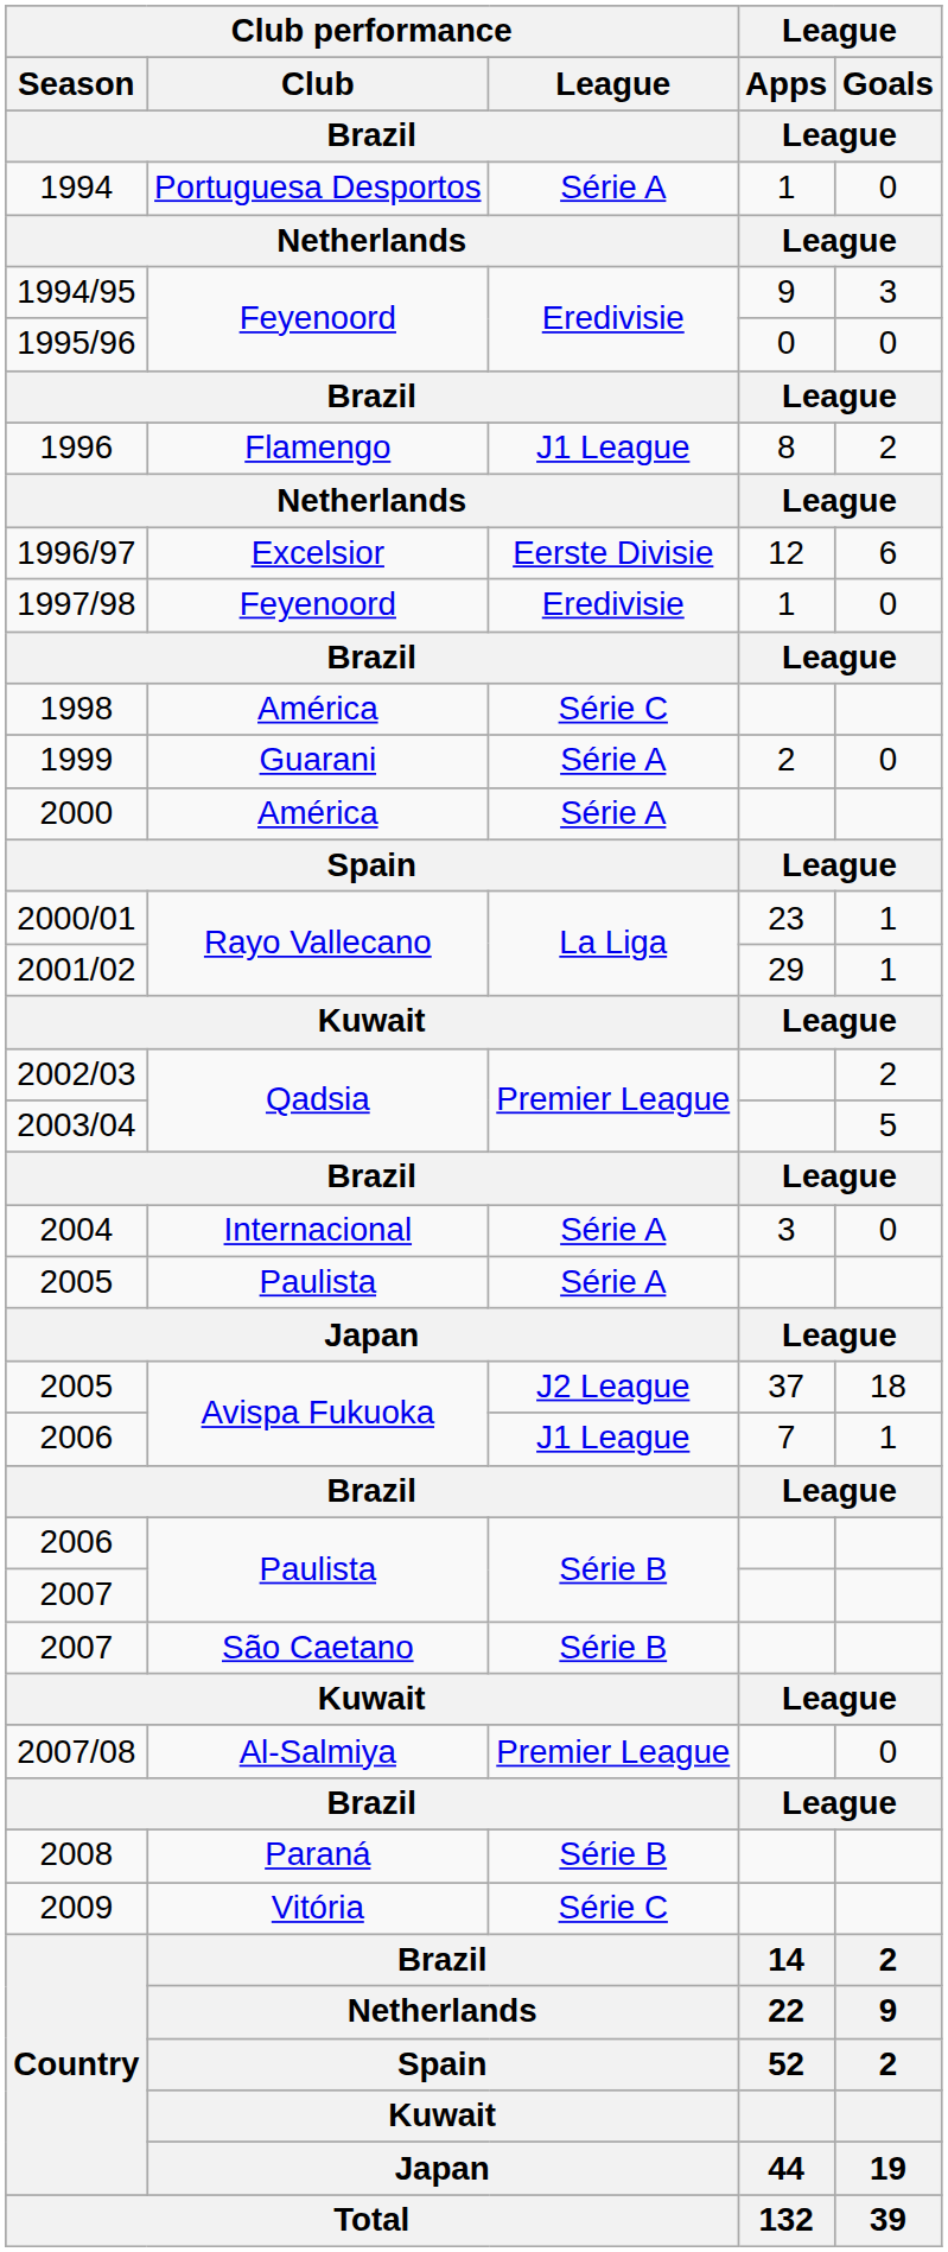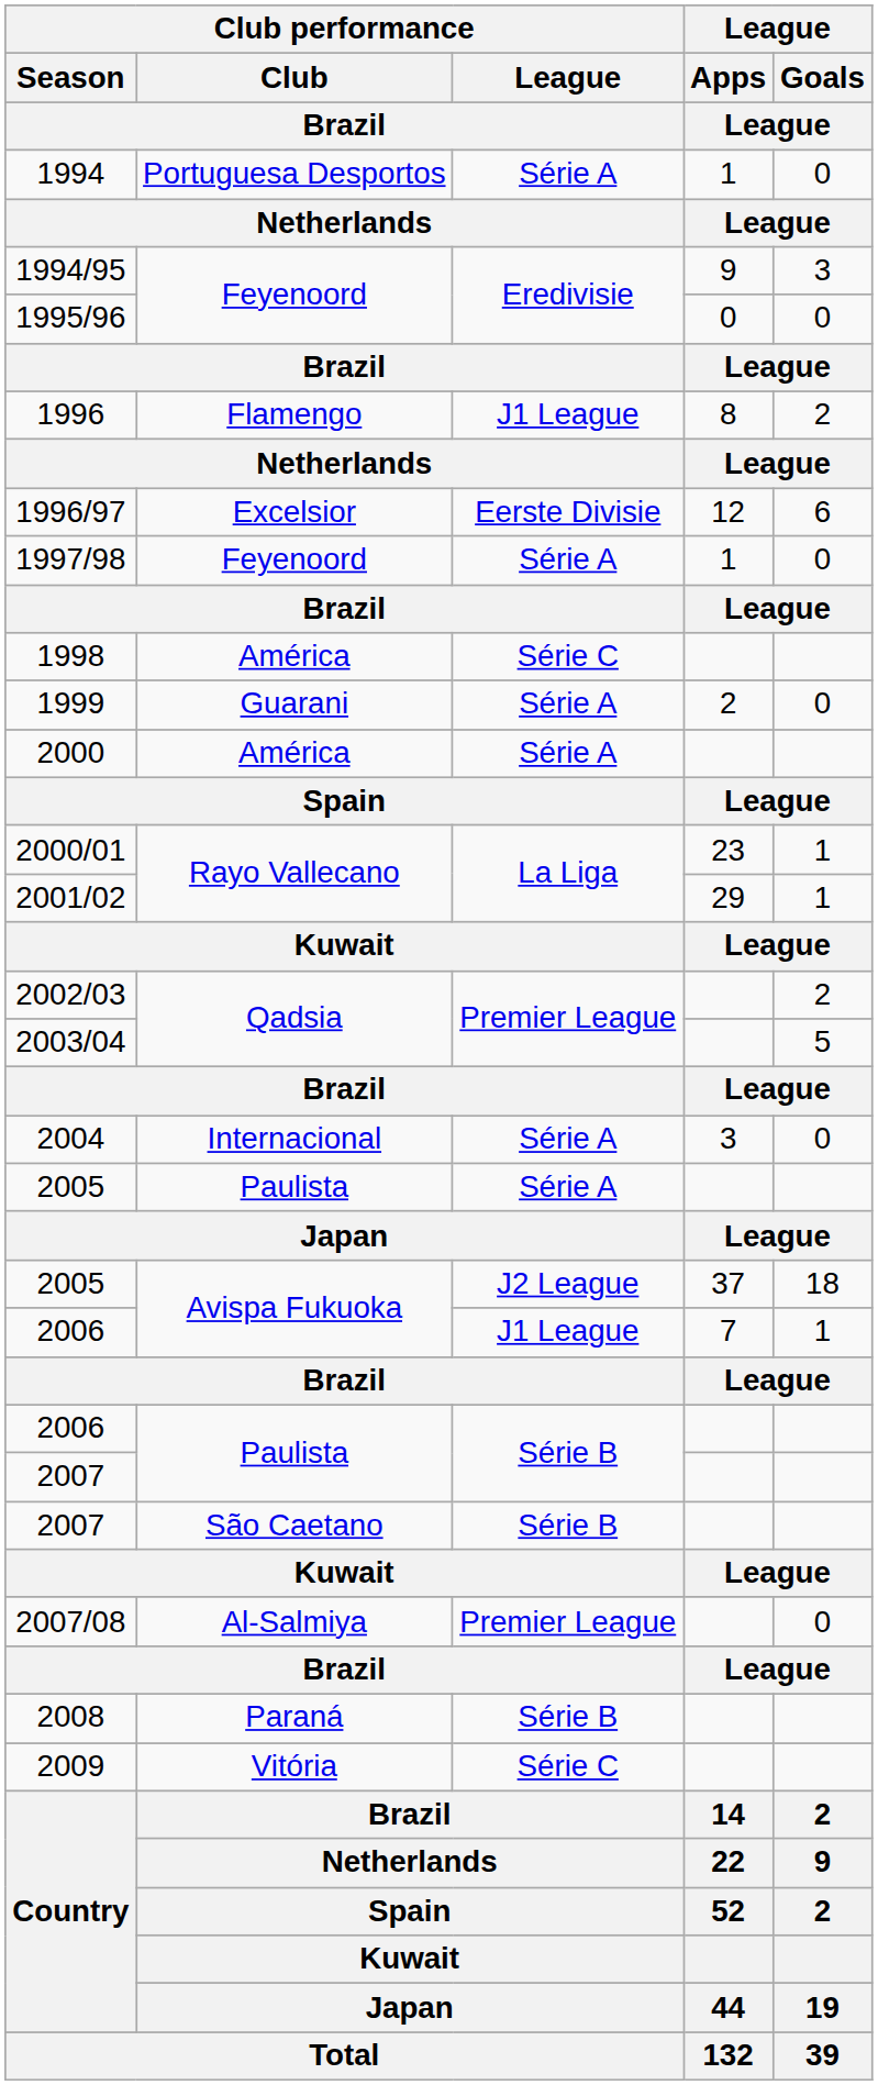1997/98 | Club performance / League / Brazil: Eredivisie -> Série A
